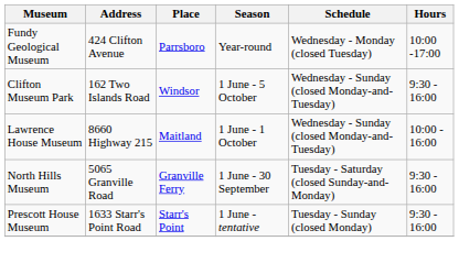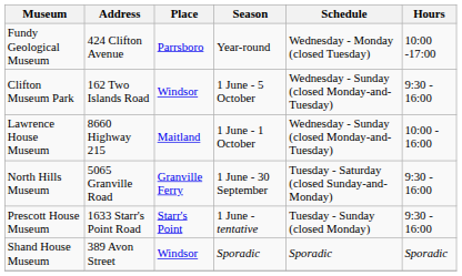+ row: Shand House Museum | 389 Avon Street | Windsor | Sporadic | Sporadic | Sporadic
